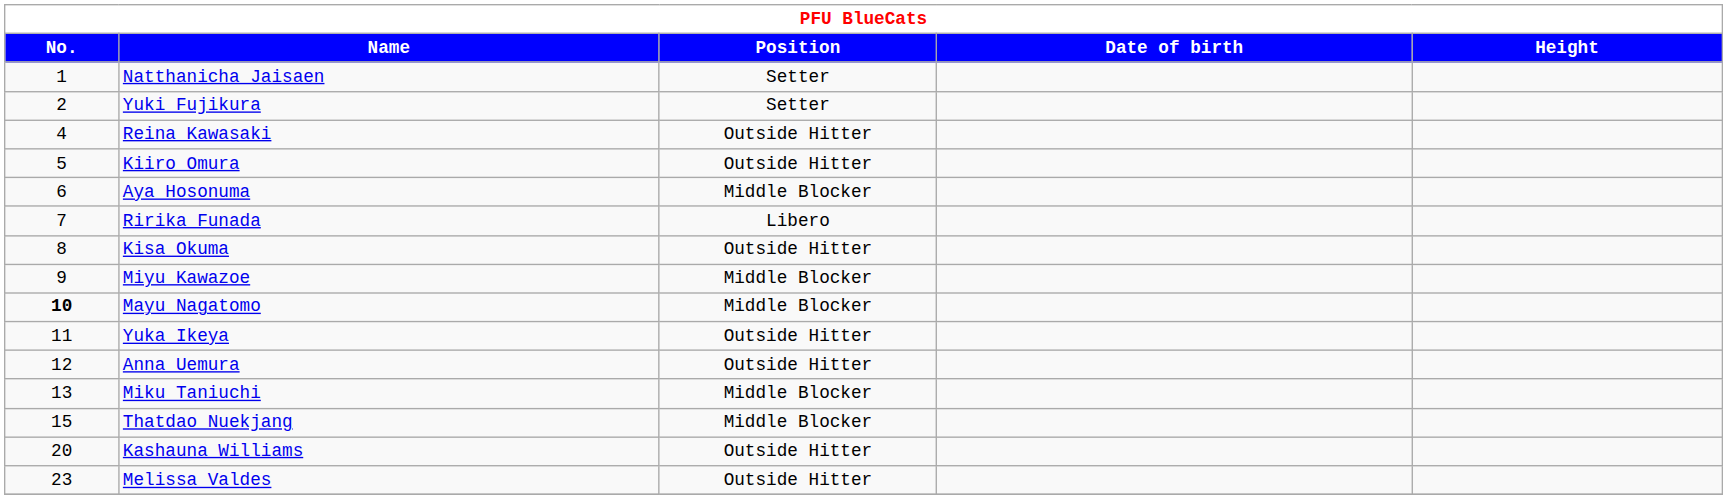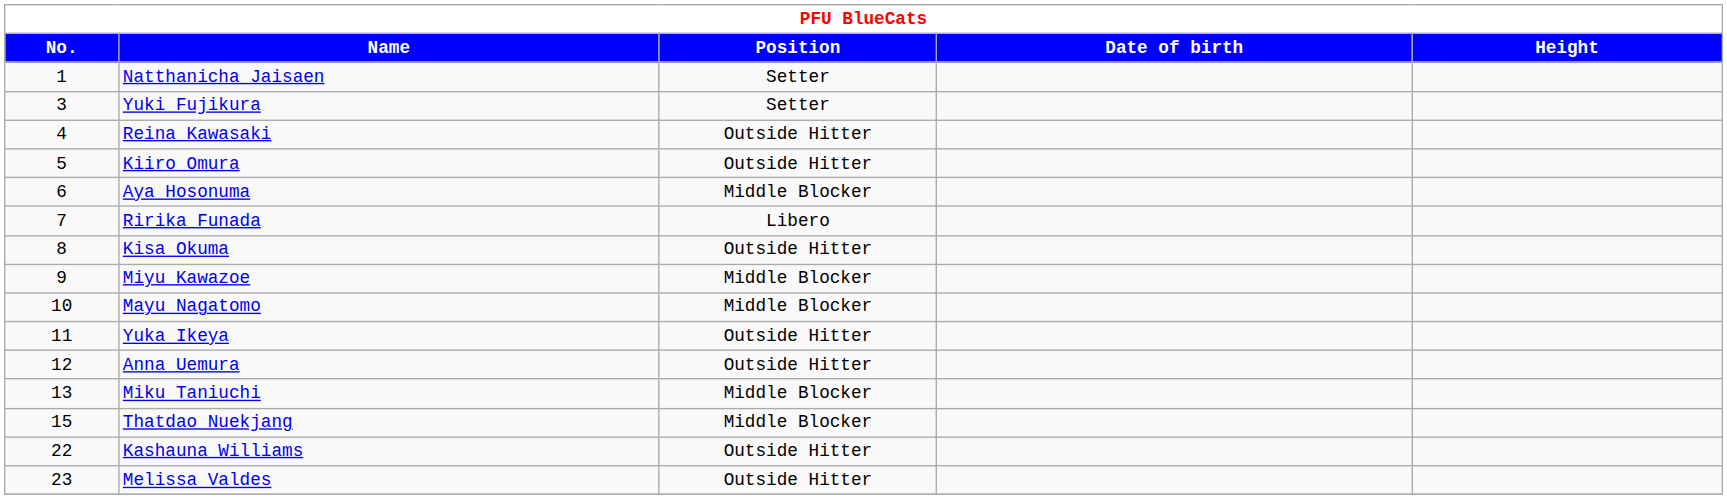Yuki Fujikura | No.: 2 -> 3
Mayu Nagatomo | No.: bold -> normal
Kashauna Williams | No.: 20 -> 22
